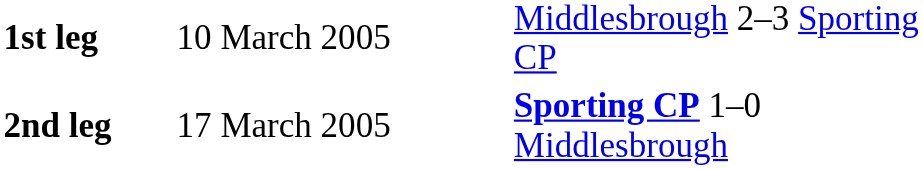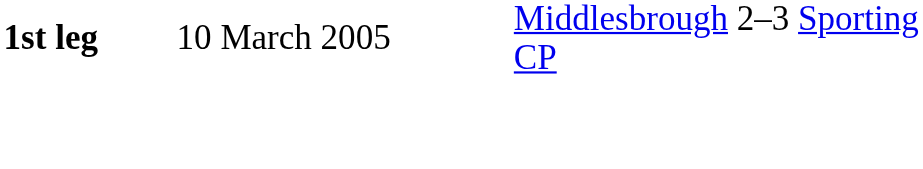- row: 2nd leg | 17 March 2005 | Sporting CP 1–0 Middlesbrough
